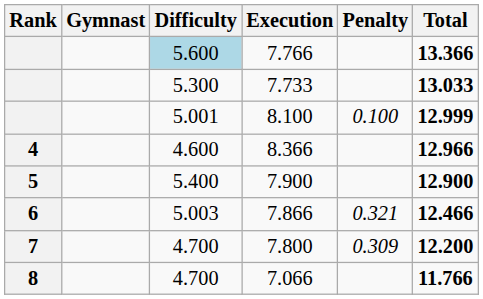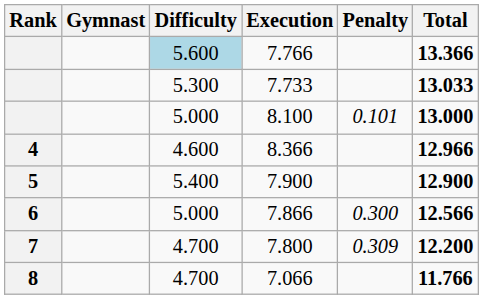8.100 | Difficulty: 5.001 -> 5.000
8.100 | Penalty: 0.100 -> 0.101
8.100 | Total: 12.999 -> 13.000
7.866 | Difficulty: 5.003 -> 5.000
7.866 | Penalty: 0.321 -> 0.300
7.866 | Total: 12.466 -> 12.566
